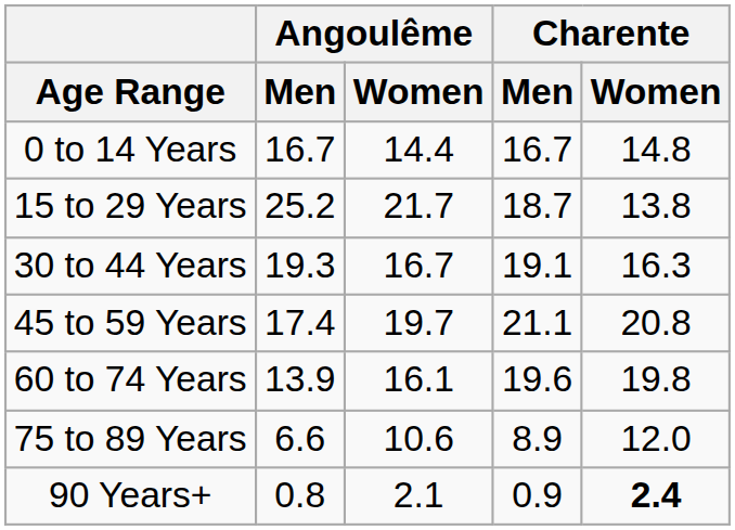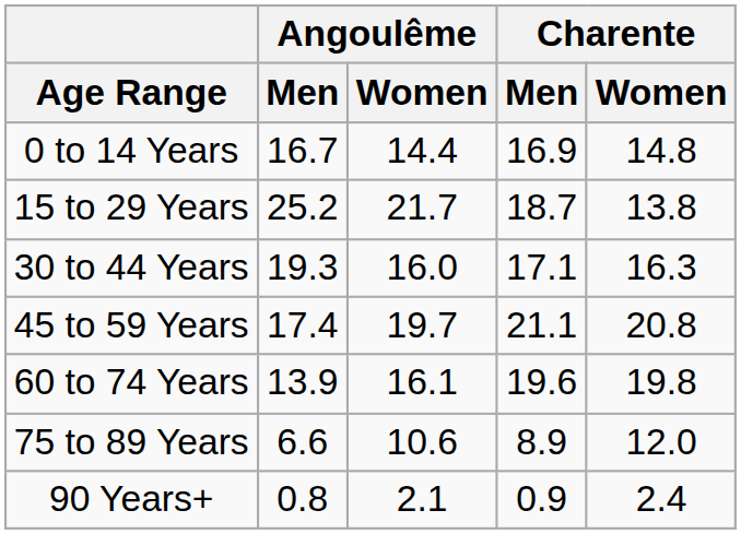0 to 14 Years | Charente / Men: 16.7 -> 16.9
30 to 44 Years | Angoulême / Women: 16.7 -> 16.0
30 to 44 Years | Charente / Men: 19.1 -> 17.1
90 Years+ | Charente / Women: bold -> normal
